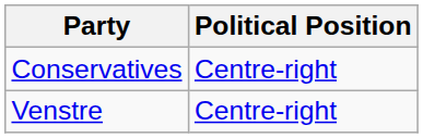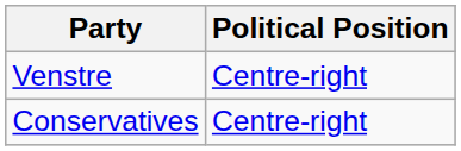rows swapped: Conservatives <-> Venstre
